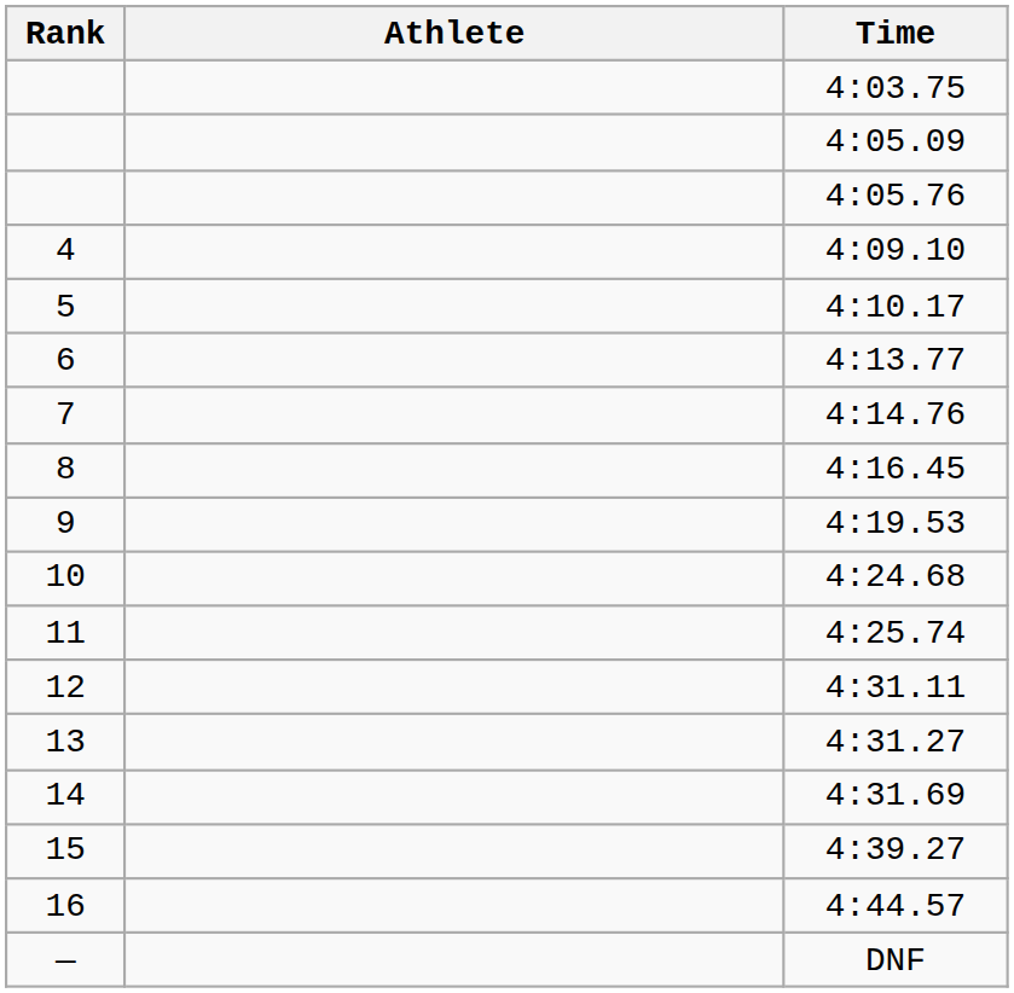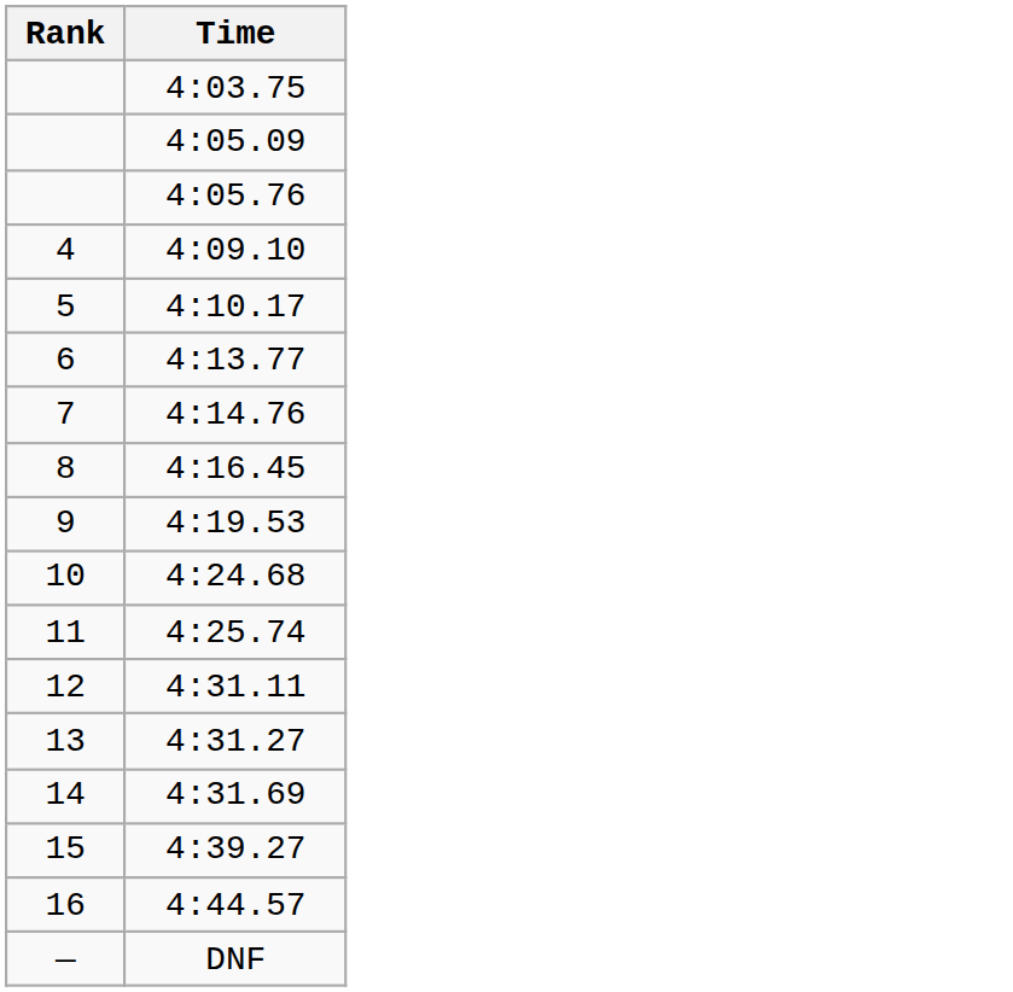- column: Athlete
